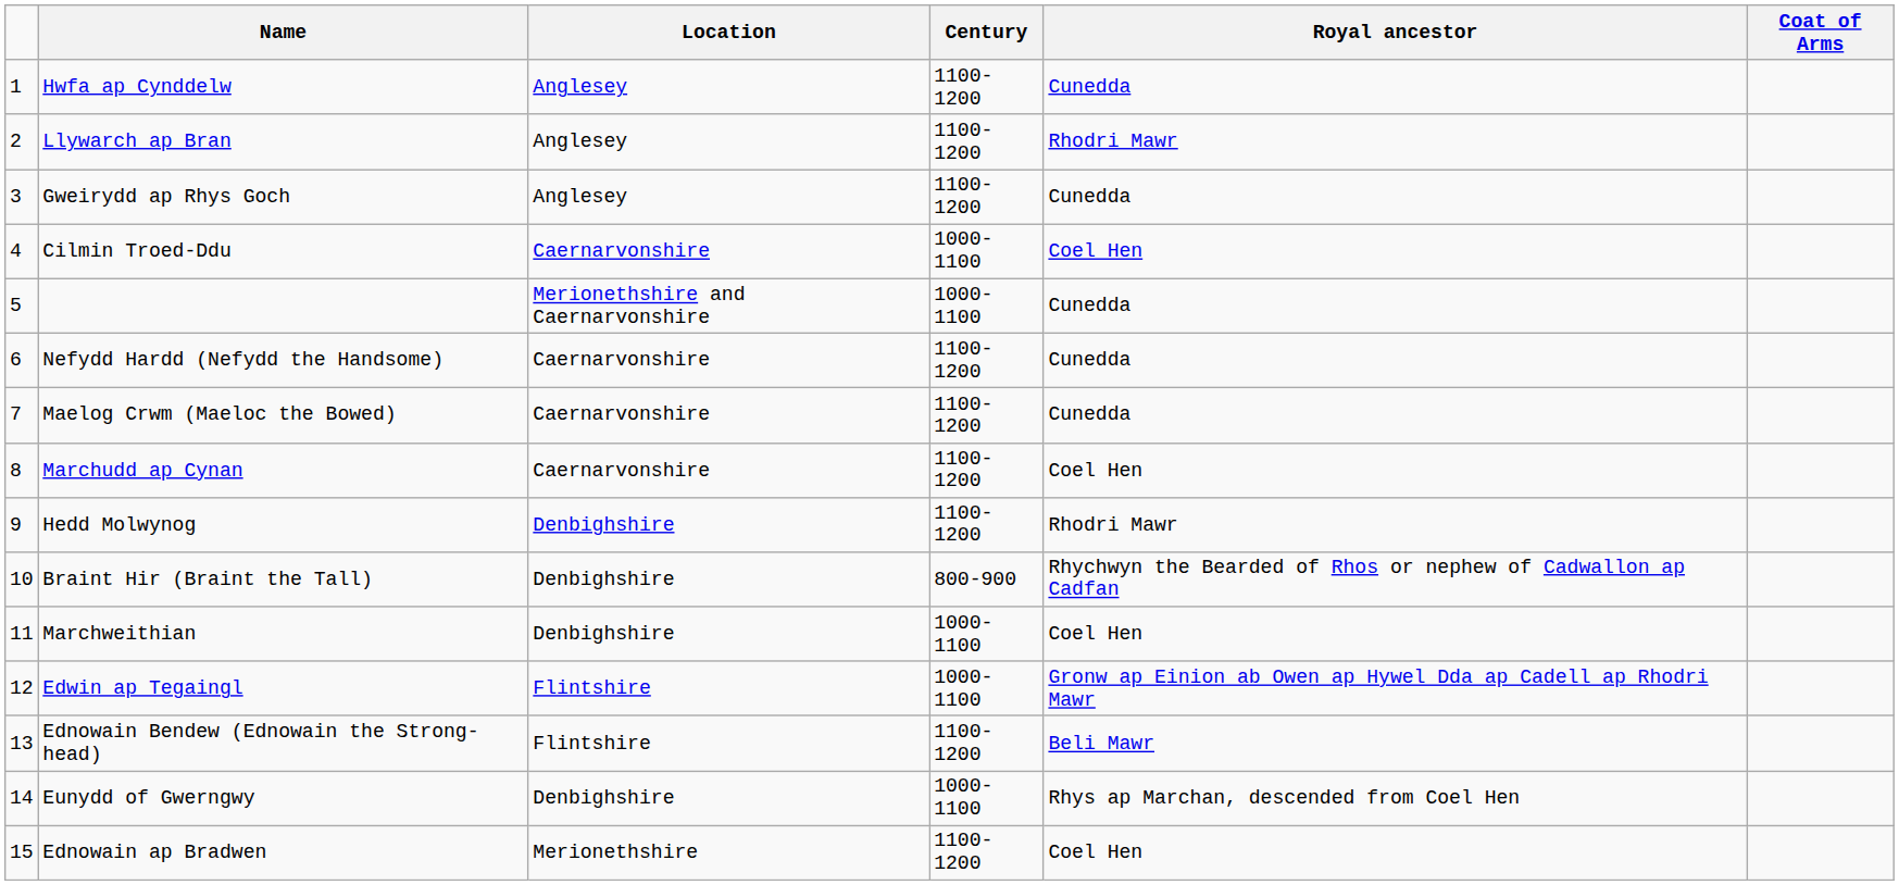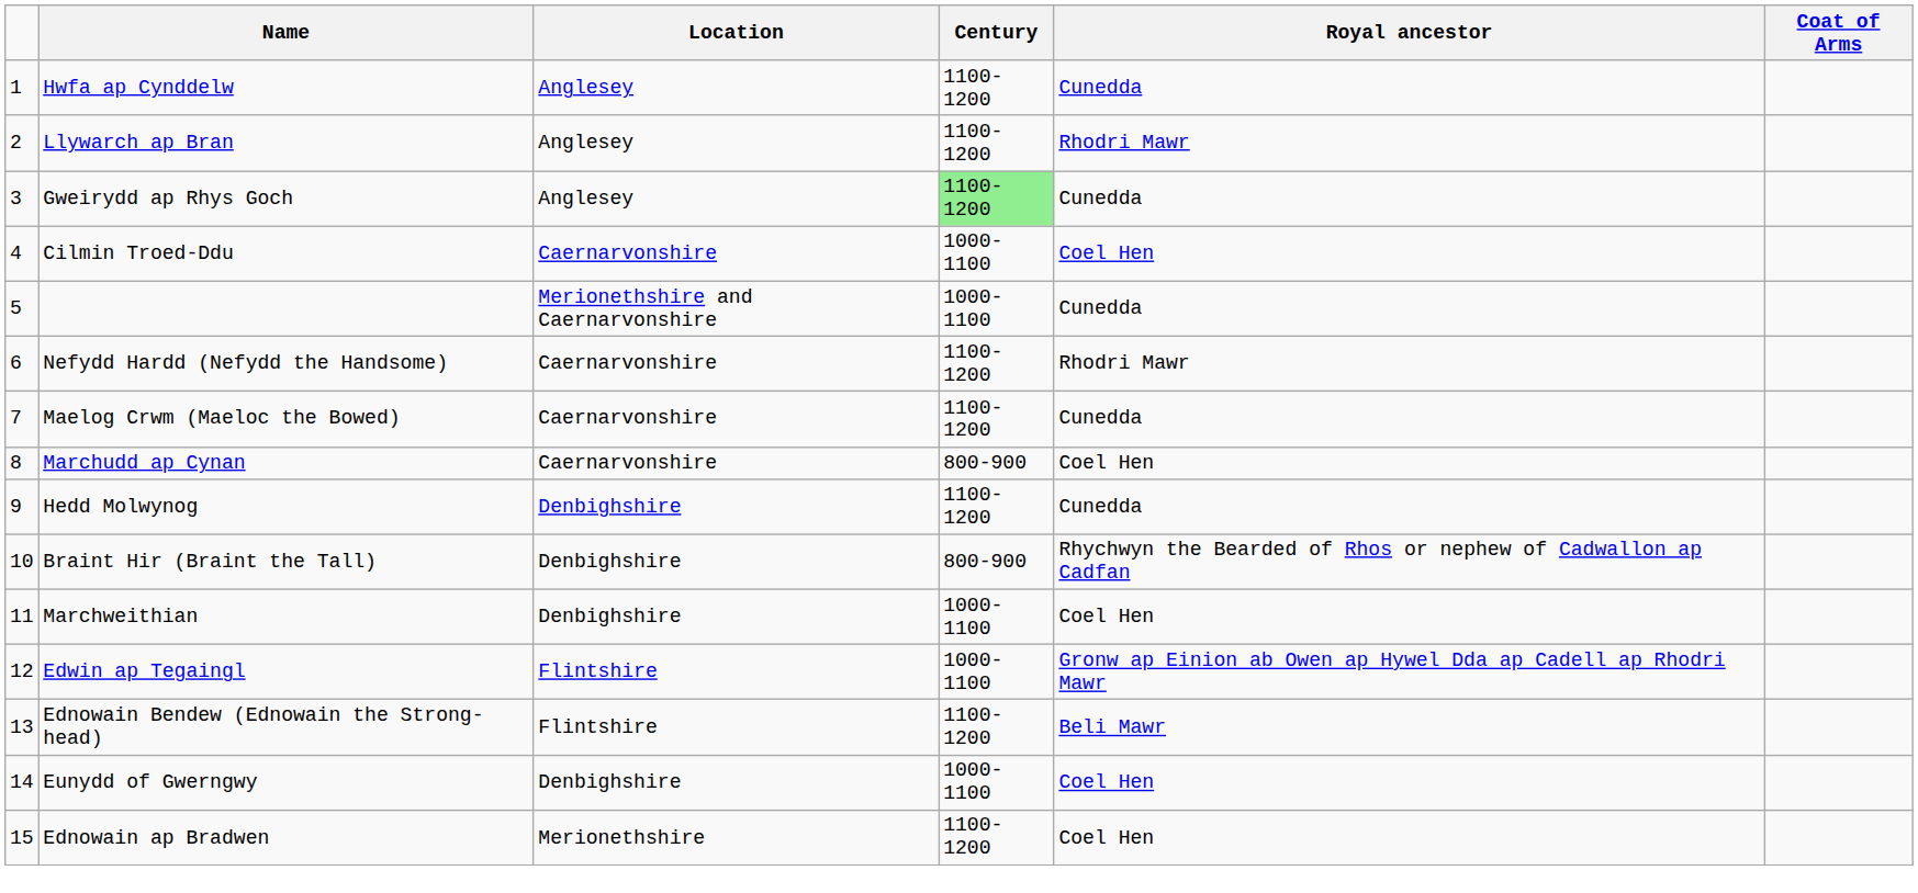Gweirydd ap Rhys Goch | Century: no background -> lightgreen background
Nefydd Hardd (Nefydd the Handsome) | Royal ancestor: Cunedda -> Rhodri Mawr
Marchudd ap Cynan | Century: 1100-1200 -> 800-900
Hedd Molwynog | Royal ancestor: Rhodri Mawr -> Cunedda
Eunydd of Gwerngwy | Royal ancestor: Rhys ap Marchan, descended from Coel Hen -> Coel Hen
